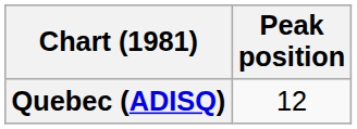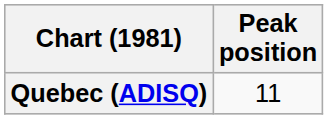Quebec (ADISQ) | Peak position: 12 -> 11
